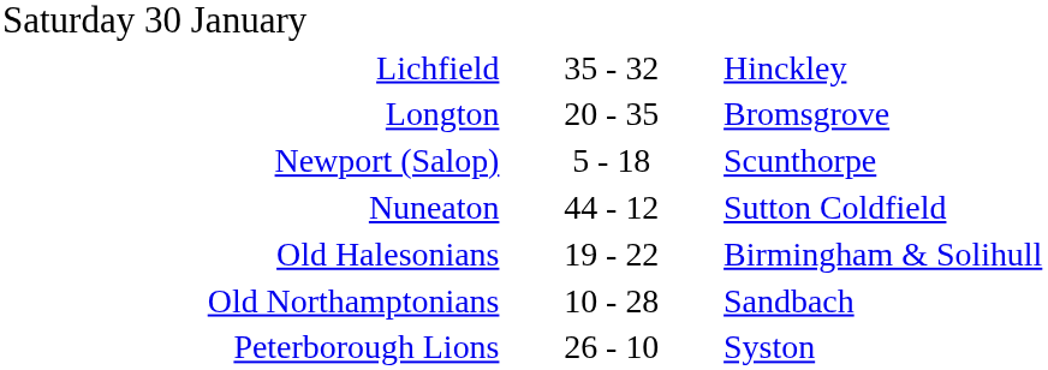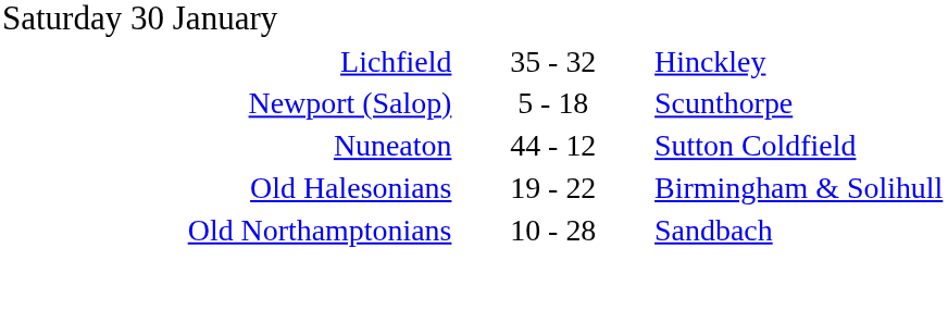- row: Longton | 20 - 35 | Bromsgrove
- row: Peterborough Lions | 26 - 10 | Syston
